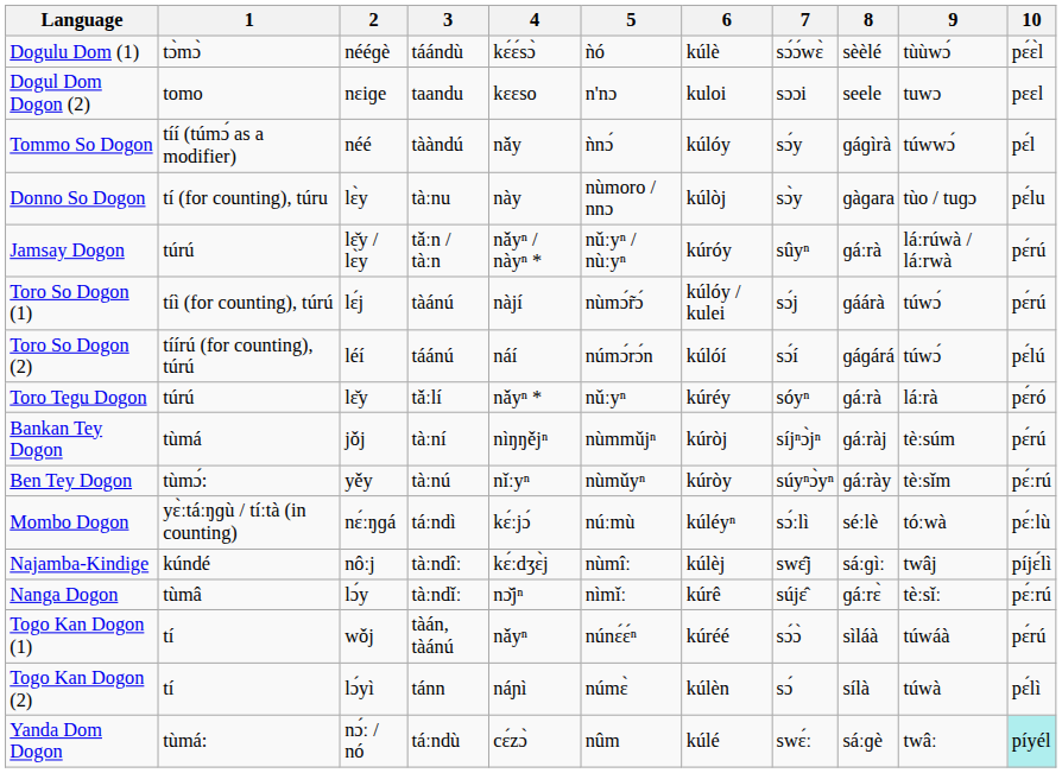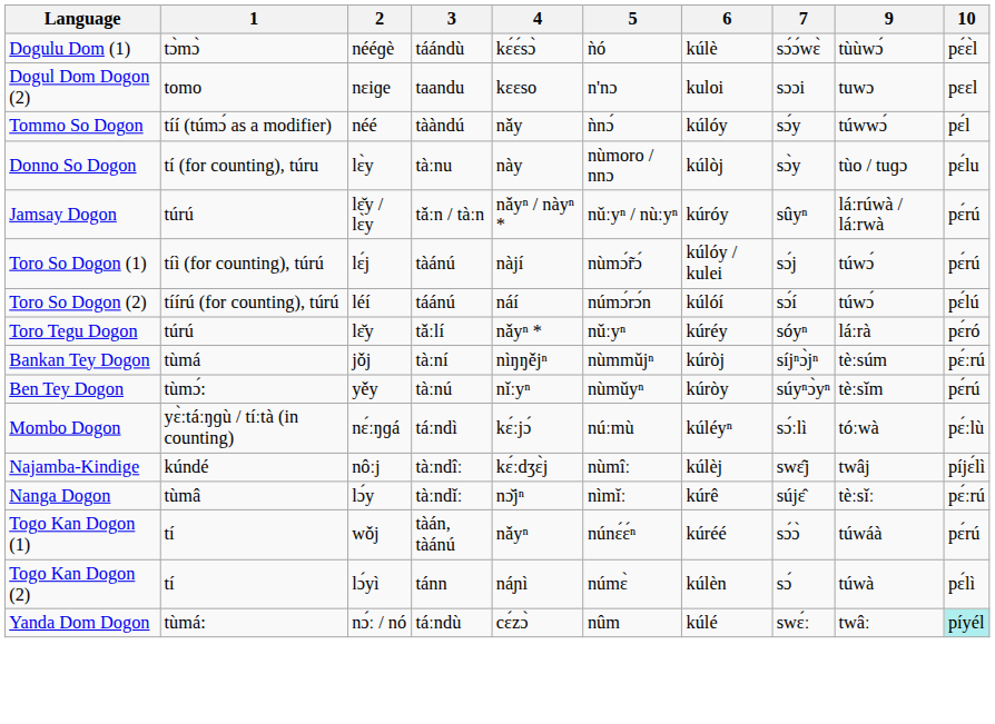- column: 8 | sèèlé | seele | ɡáɡìrà | ɡàɡara | ɡáːrà | ɡáárà | ɡáɡárá | ɡáːrà | ɡáːràj | ɡáːrày | séːlè | sáːɡìː | ɡáːrɛ̀ | sìláà | sílà | sáːɡè
Bankan Tey Dogon | 10: pɛ́rú -> pɛ́ːrú
Ben Tey Dogon | 10: pɛ́ːrú -> pɛ́rú
